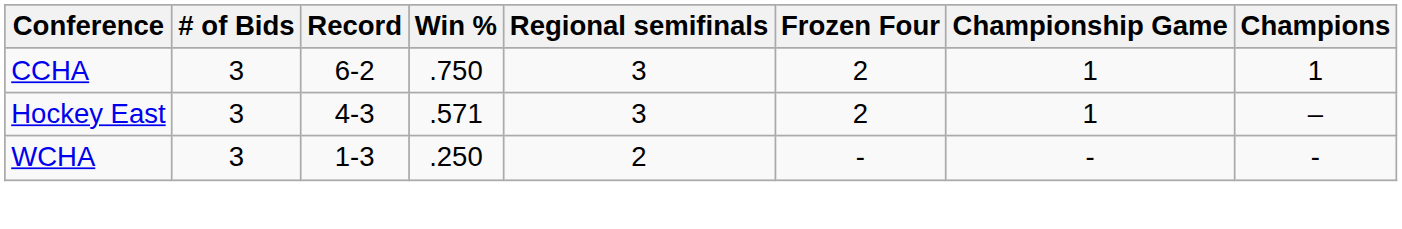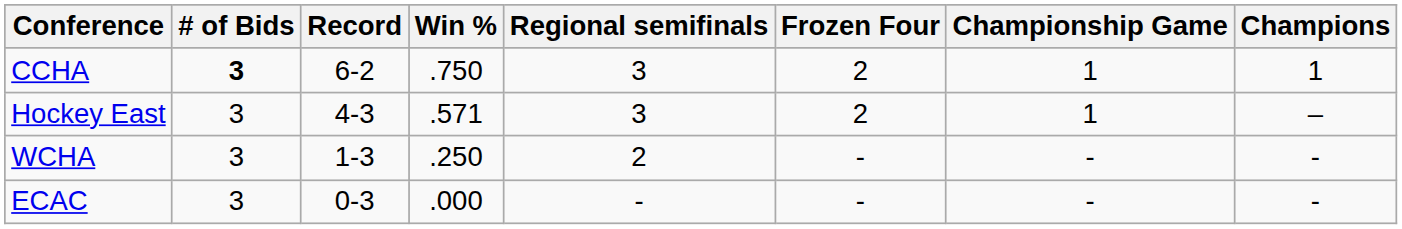CCHA | # of Bids: normal -> bold
+ row: ECAC | 3 | 0-3 | .000 | - | - | - | -
